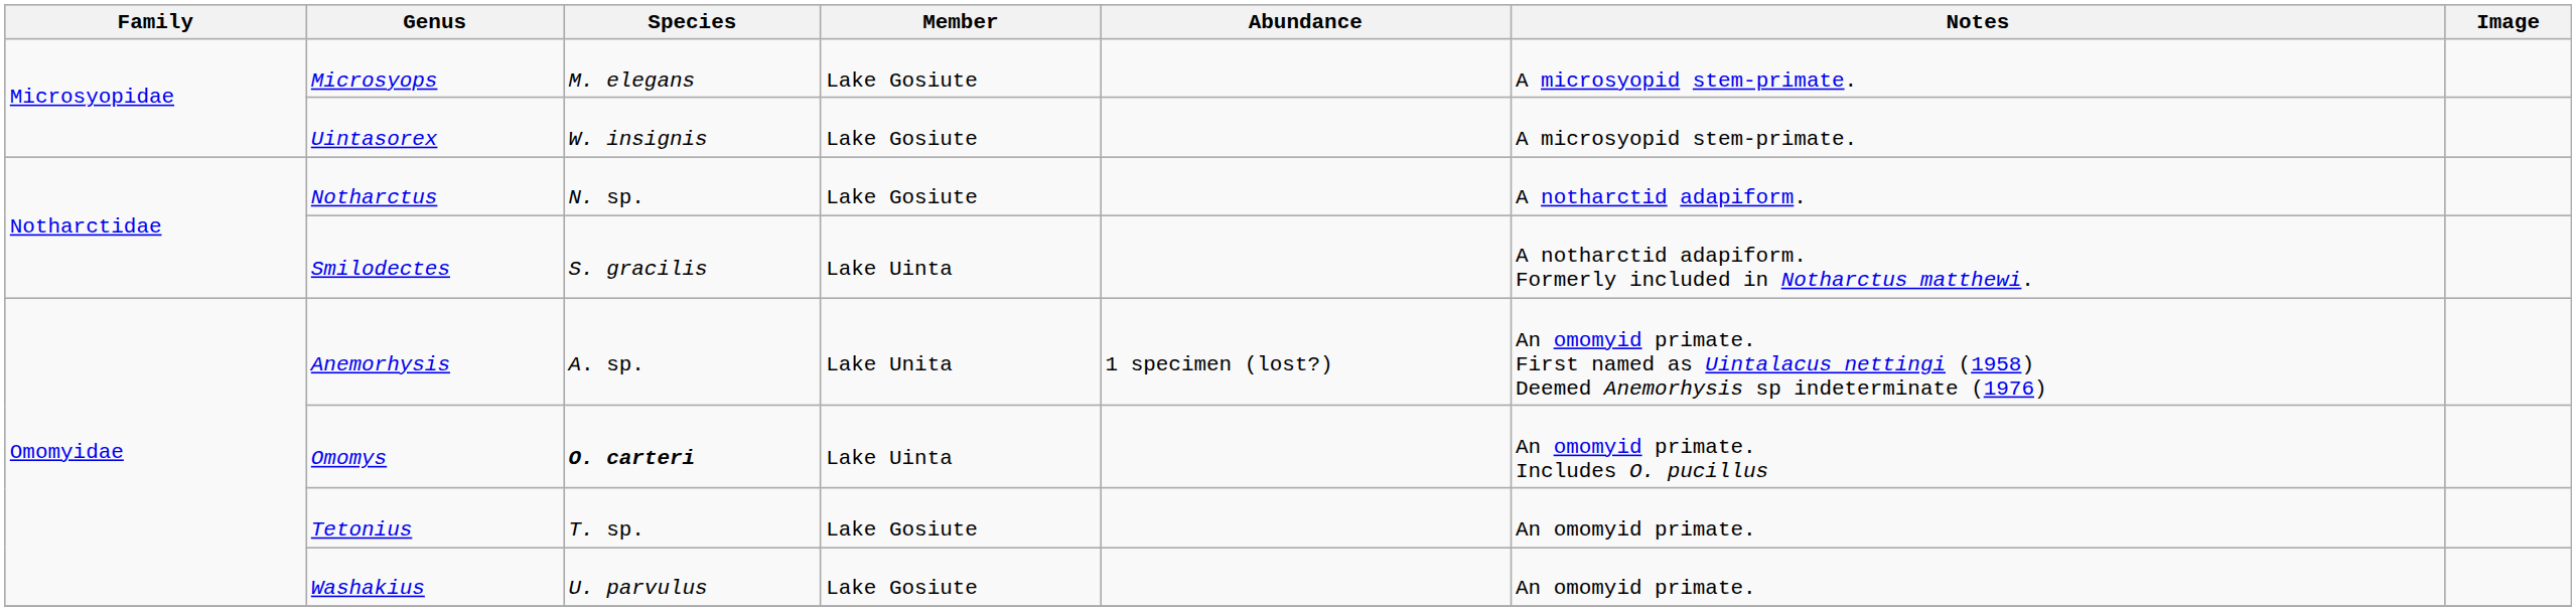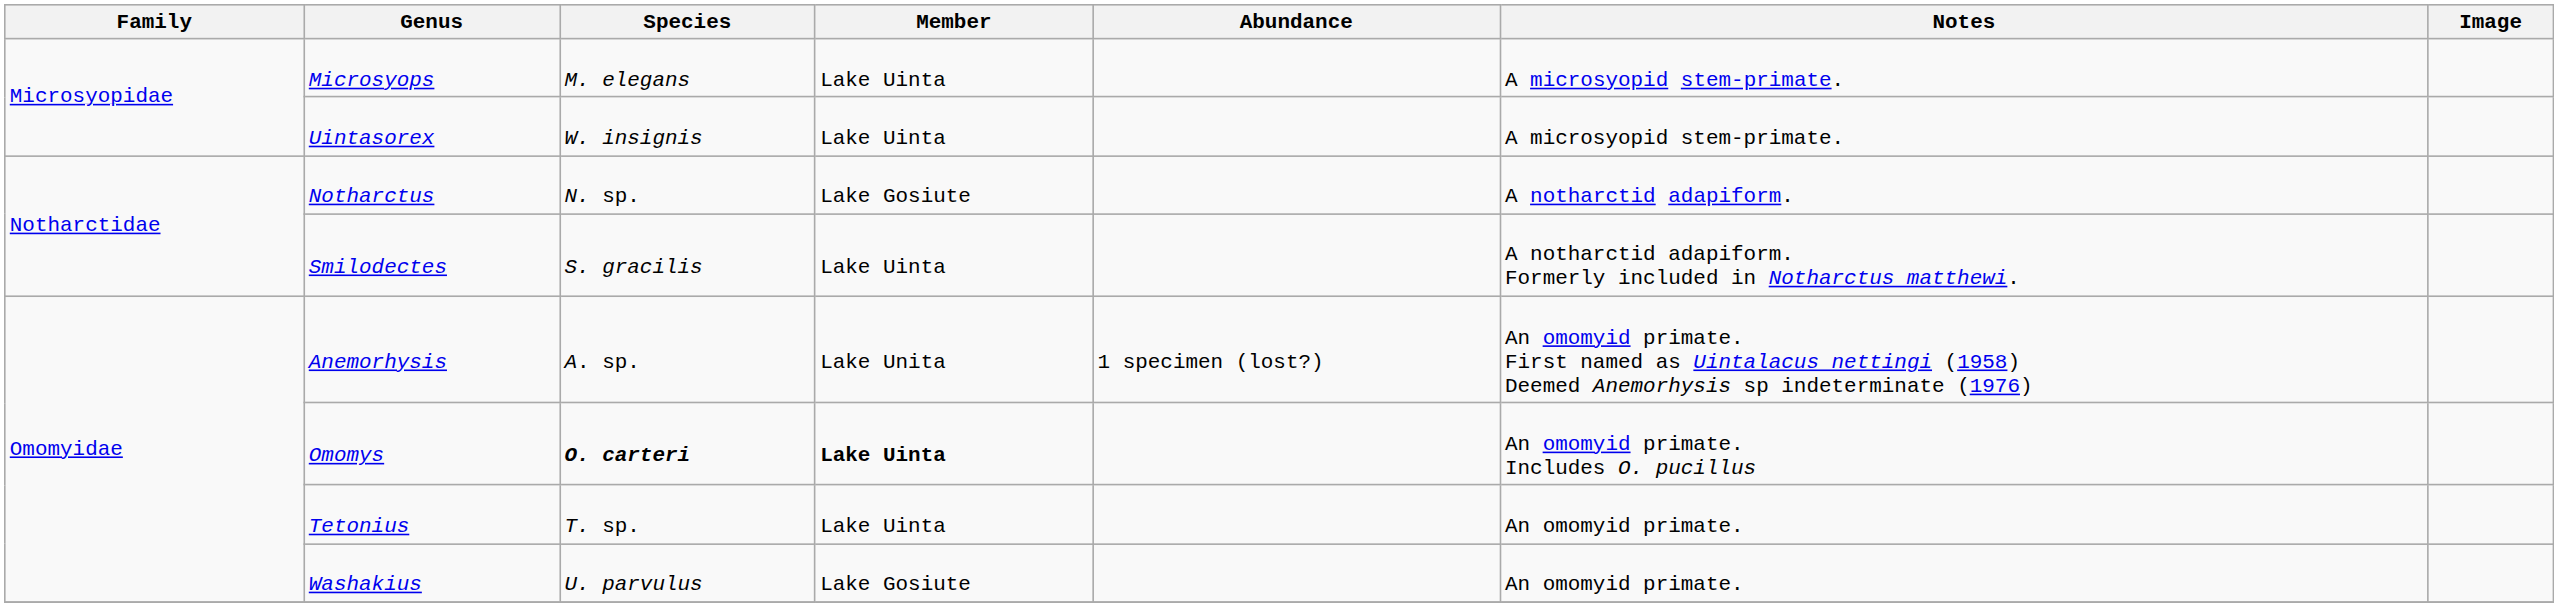Microsyops | Member: Lake Gosiute -> Lake Uinta
Uintasorex | Member: Lake Gosiute -> Lake Uinta
Omomys | Member: normal -> bold
Tetonius | Member: Lake Gosiute -> Lake Uinta
